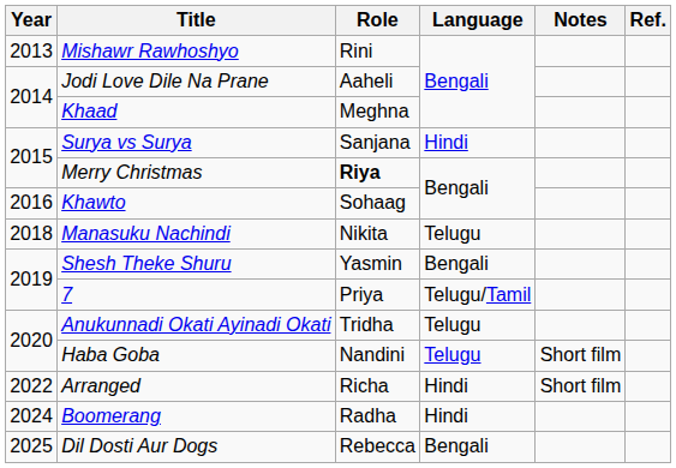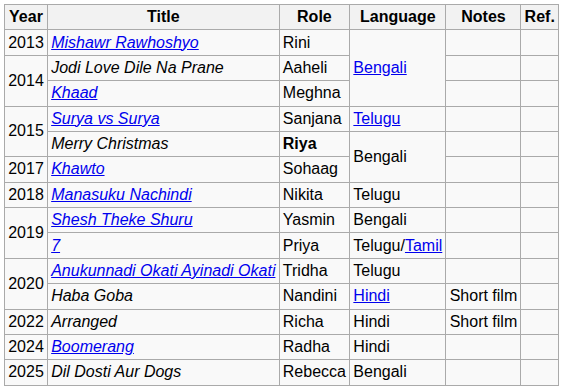Surya vs Surya | Language: Hindi -> Telugu
Khawto | Year: 2016 -> 2017
Haba Goba | Language: Telugu -> Hindi
